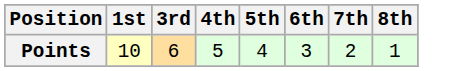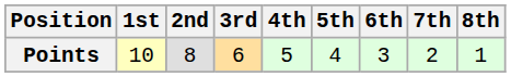+ column: 2nd | 8
